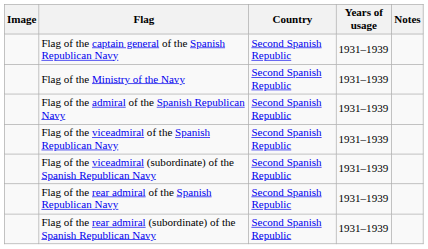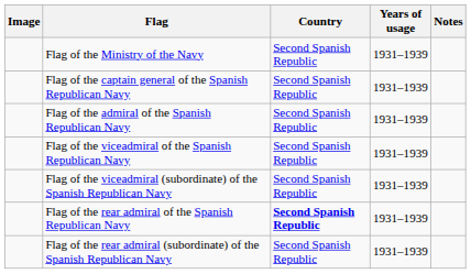rows swapped: Flag of the Ministry of the Navy <-> Flag of the captain general of the Spanish Republican Navy
Flag of the rear admiral of the Spanish Republican Navy | Country: normal -> bold
